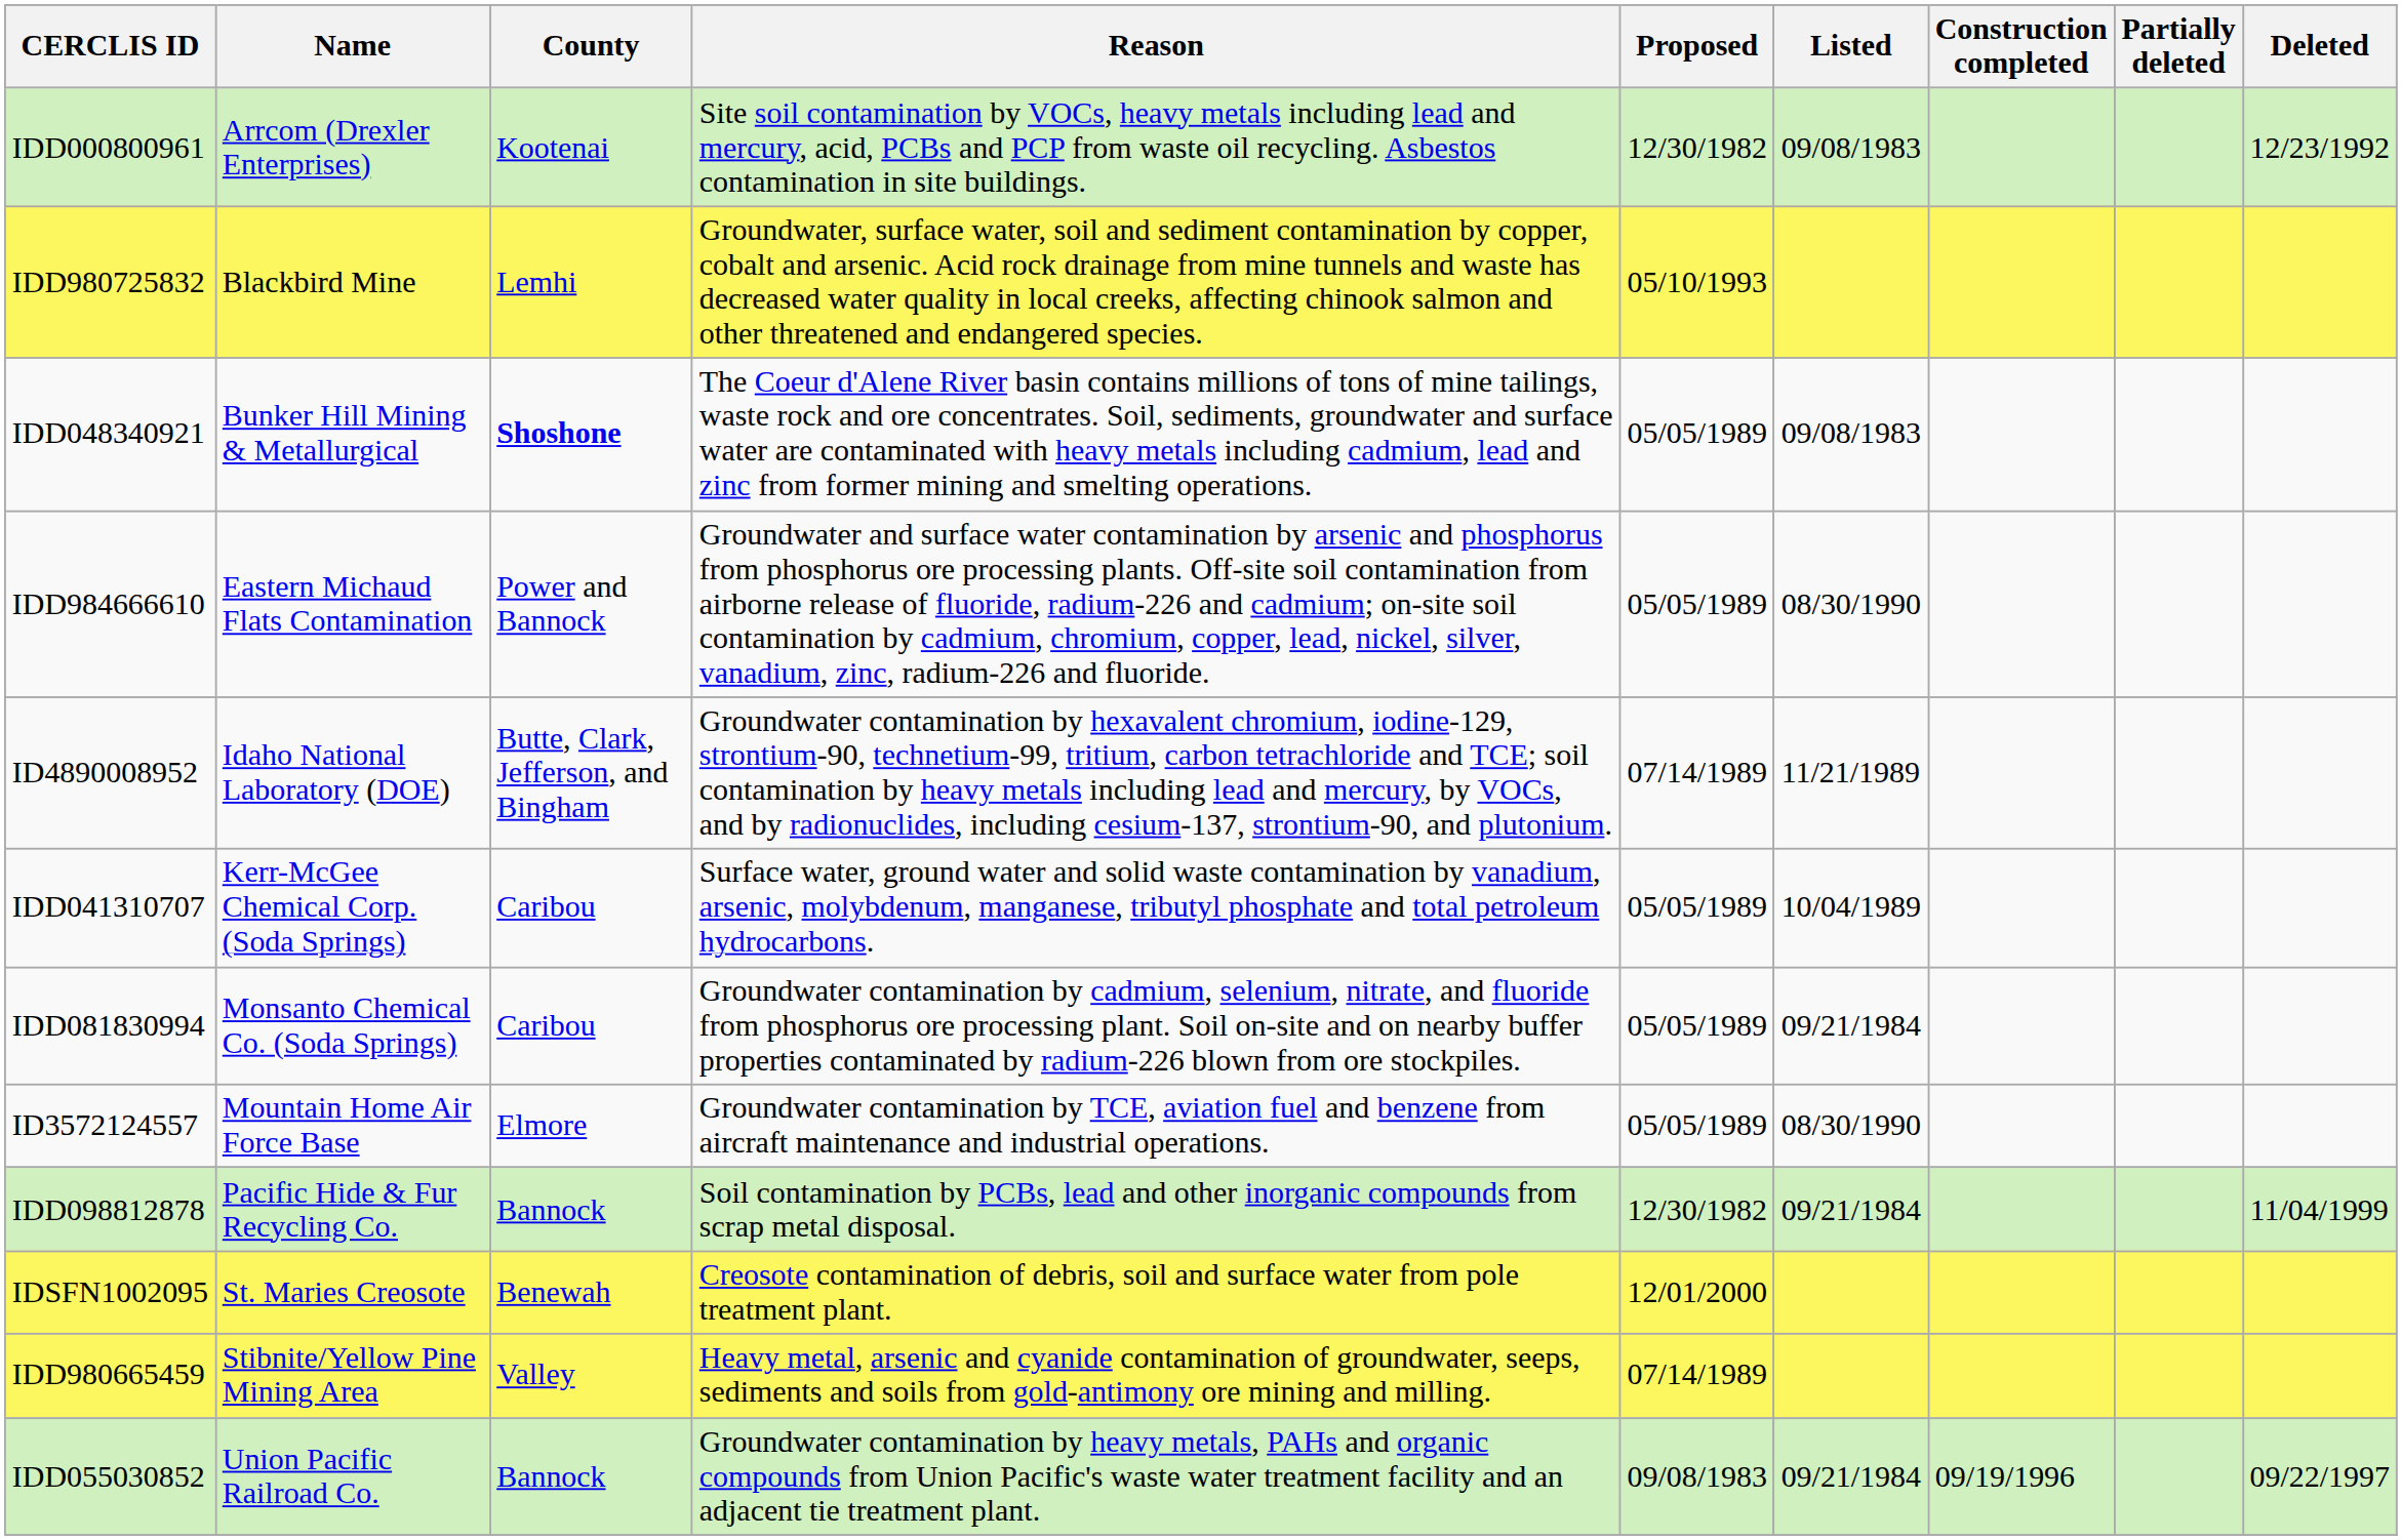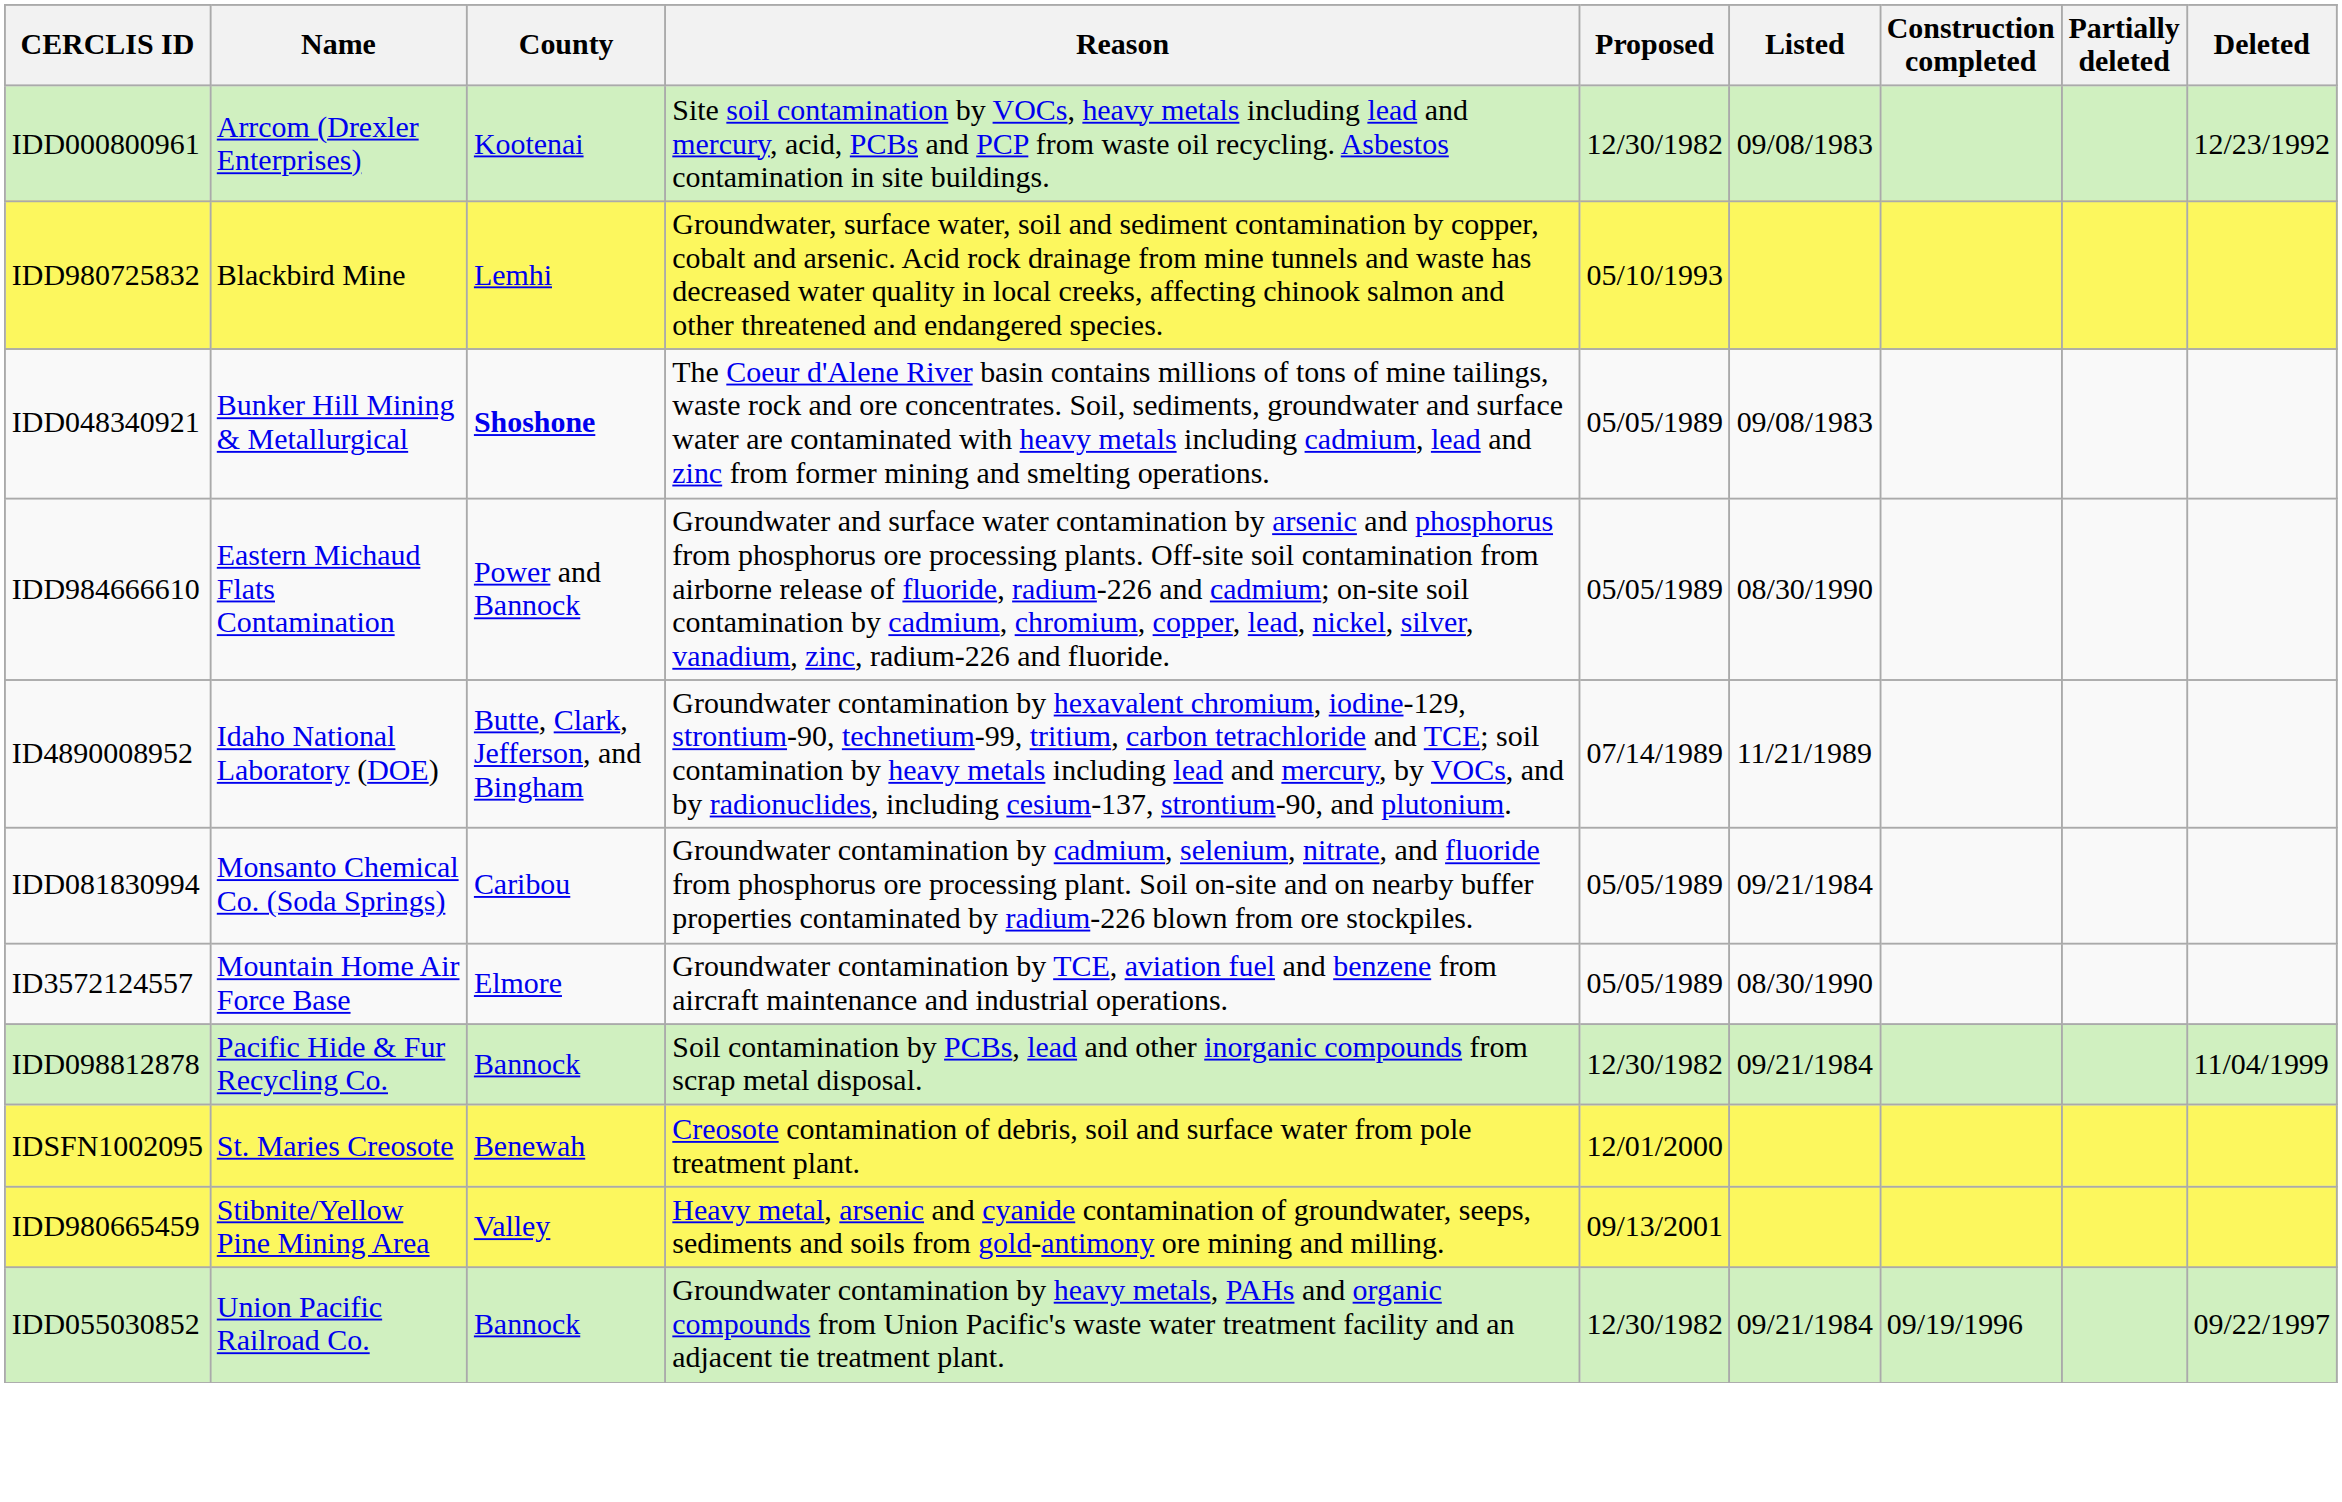- row: IDD041310707 | Kerr-McGee Chemical Corp. (Soda Springs) | Caribou | Surface water, ground water and solid waste contamination by vanadium, arsenic, molybdenum, manganese, tributyl phosphate and total petroleum hydrocarbons. | 05/05/1989 | 10/04/1989
IDD980665459 | Proposed: 07/14/1989 -> 09/13/2001
IDD055030852 | Proposed: 09/08/1983 -> 12/30/1982
